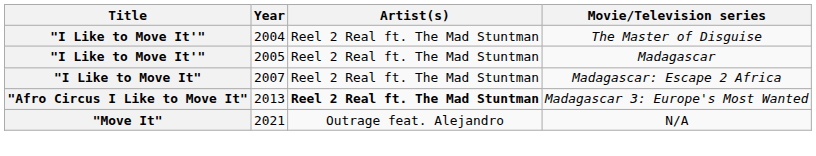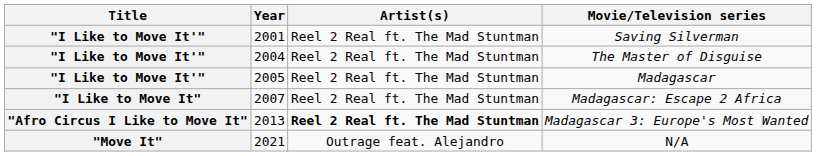+ row: "I Like to Move It'" | 2001 | Reel 2 Real ft. The Mad Stuntman | Saving Silverman
